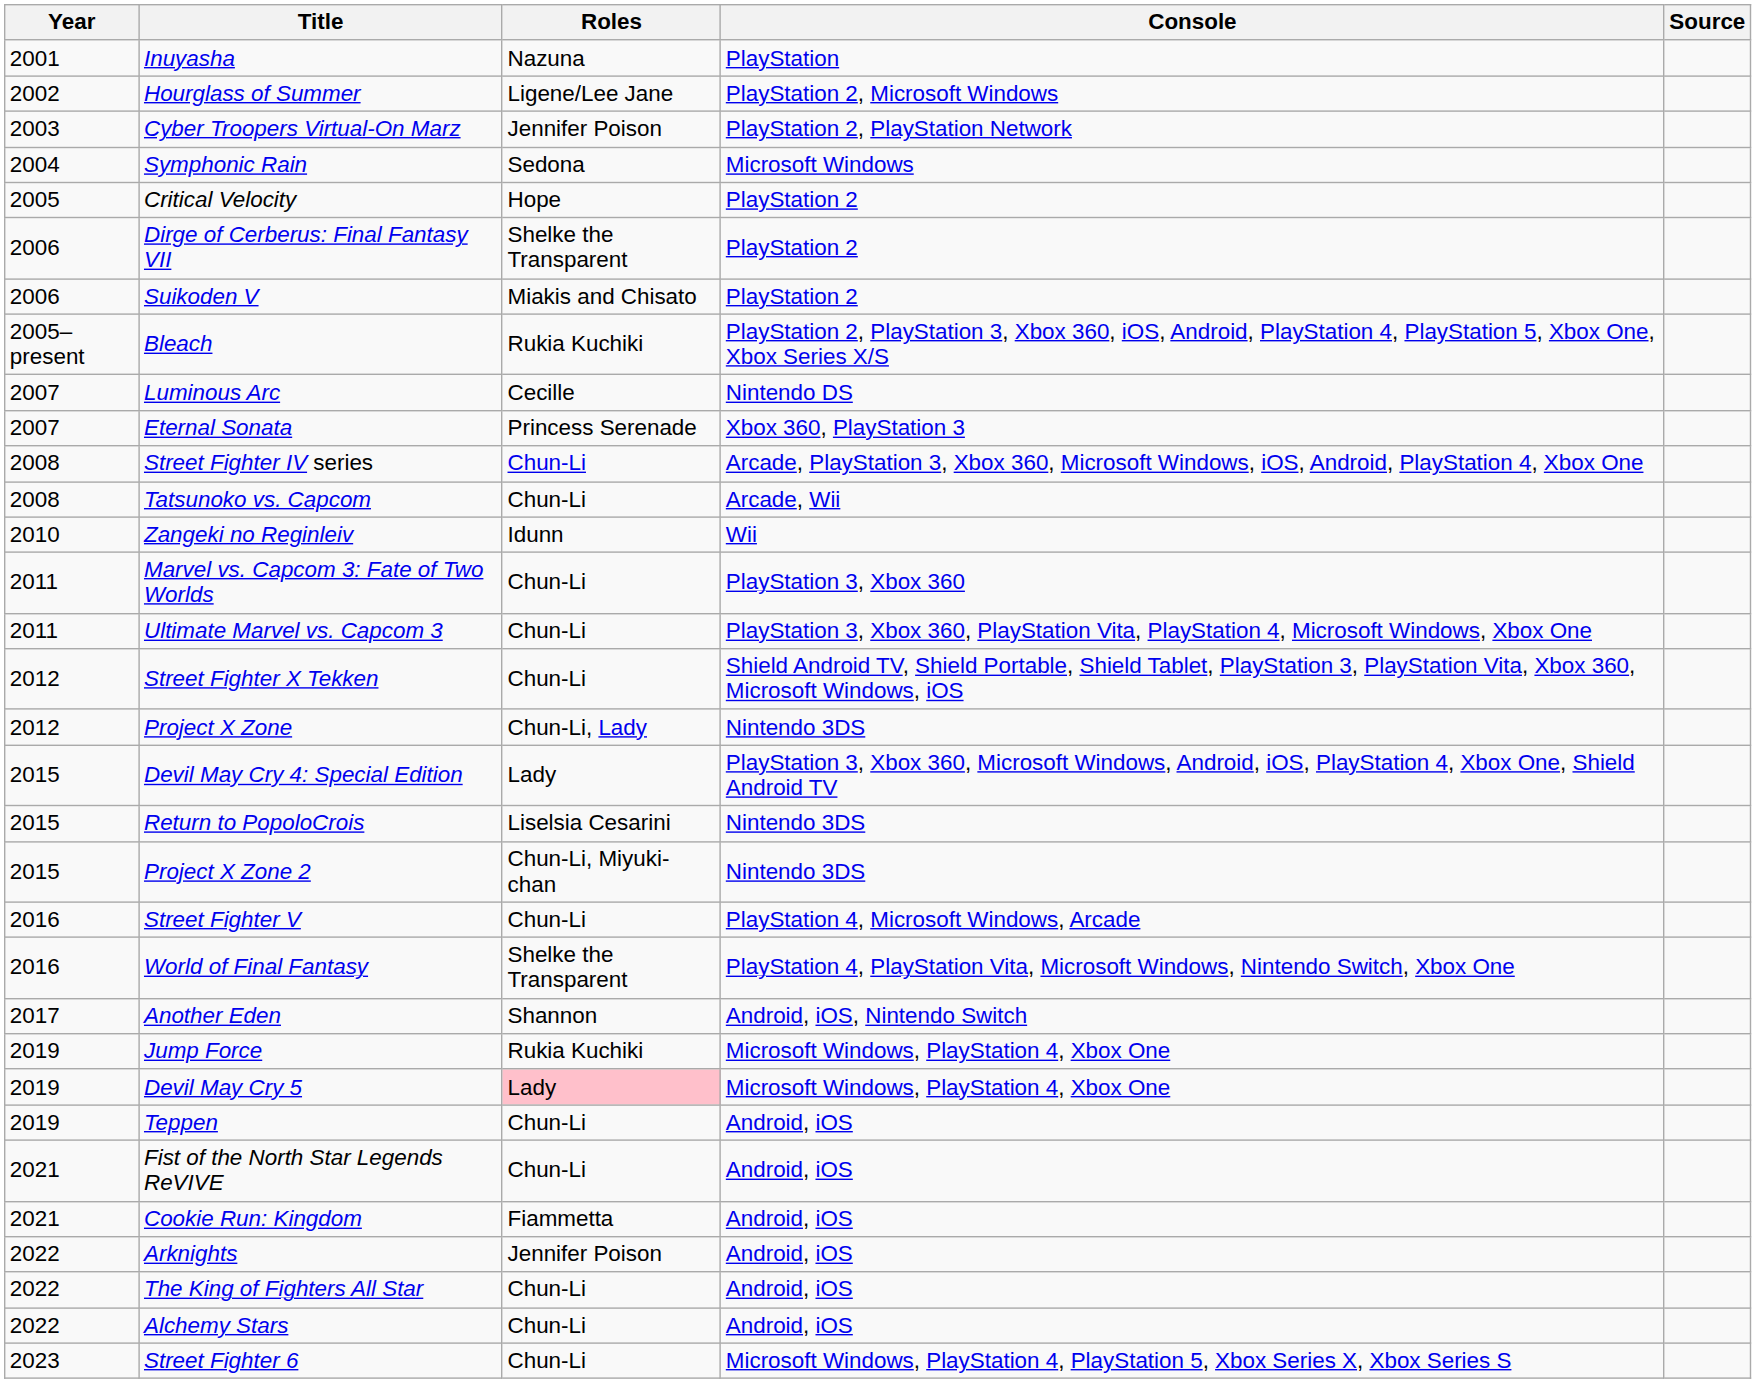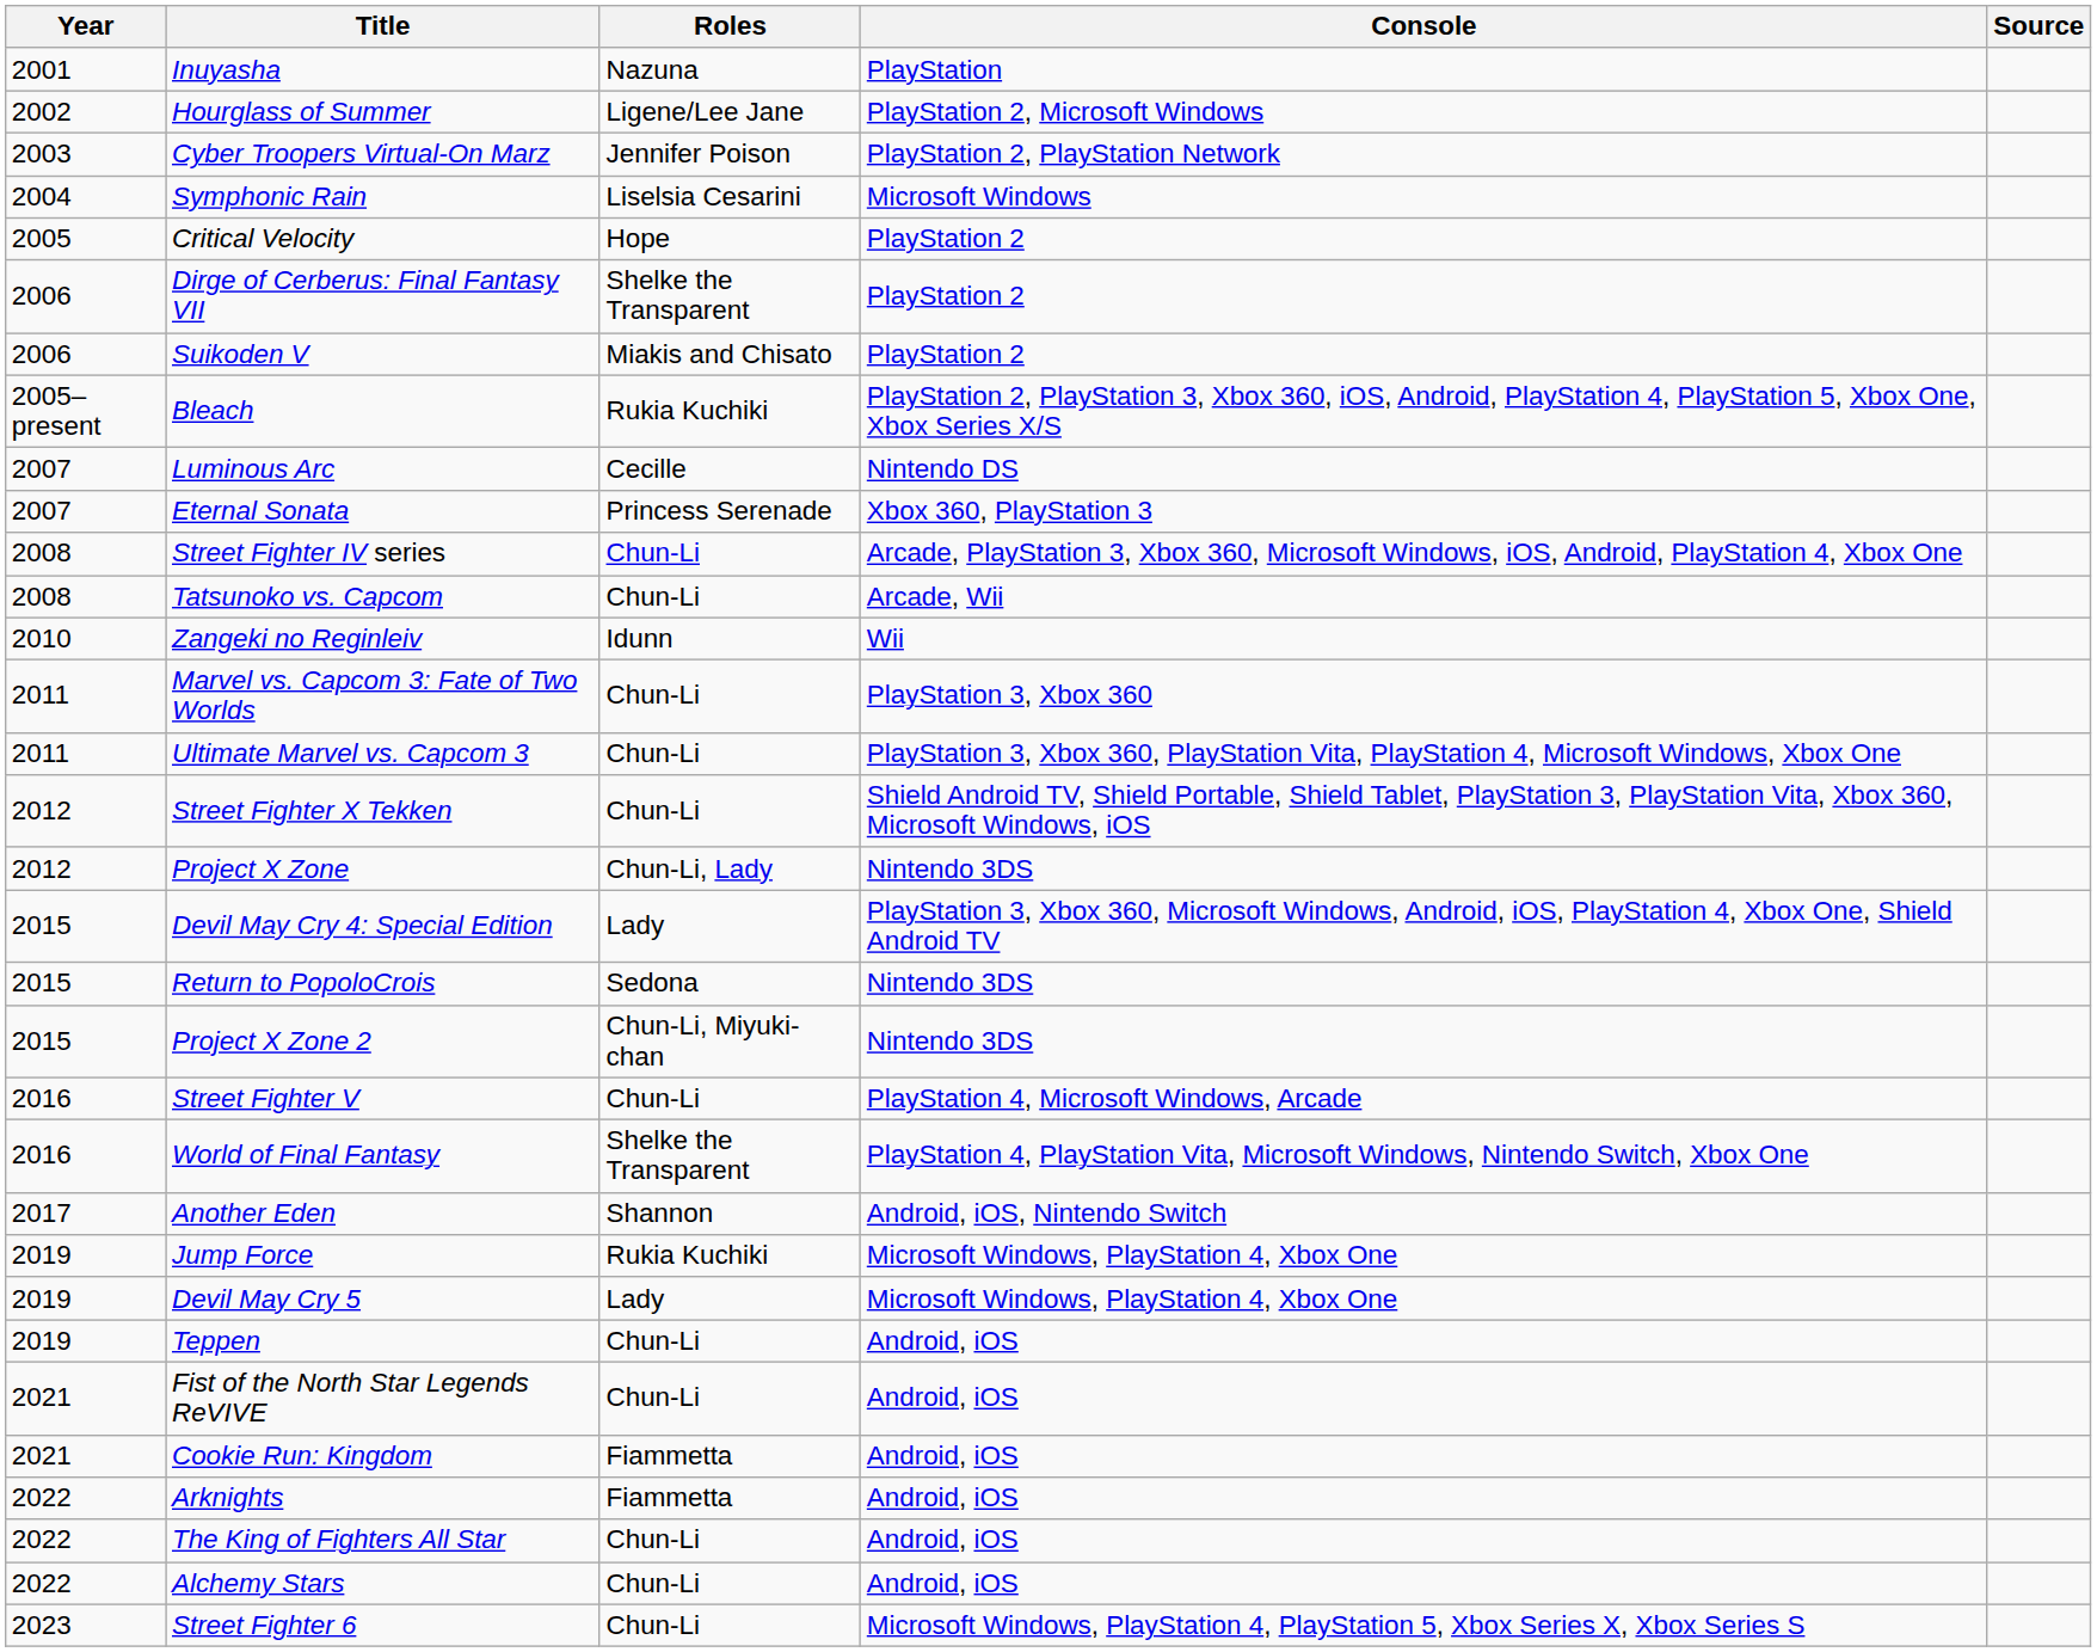Symphonic Rain | Roles: Sedona -> Liselsia Cesarini
Return to PopoloCrois | Roles: Liselsia Cesarini -> Sedona
Devil May Cry 5 | Roles: pink background -> no background
Arknights | Roles: Jennifer Poison -> Fiammetta
